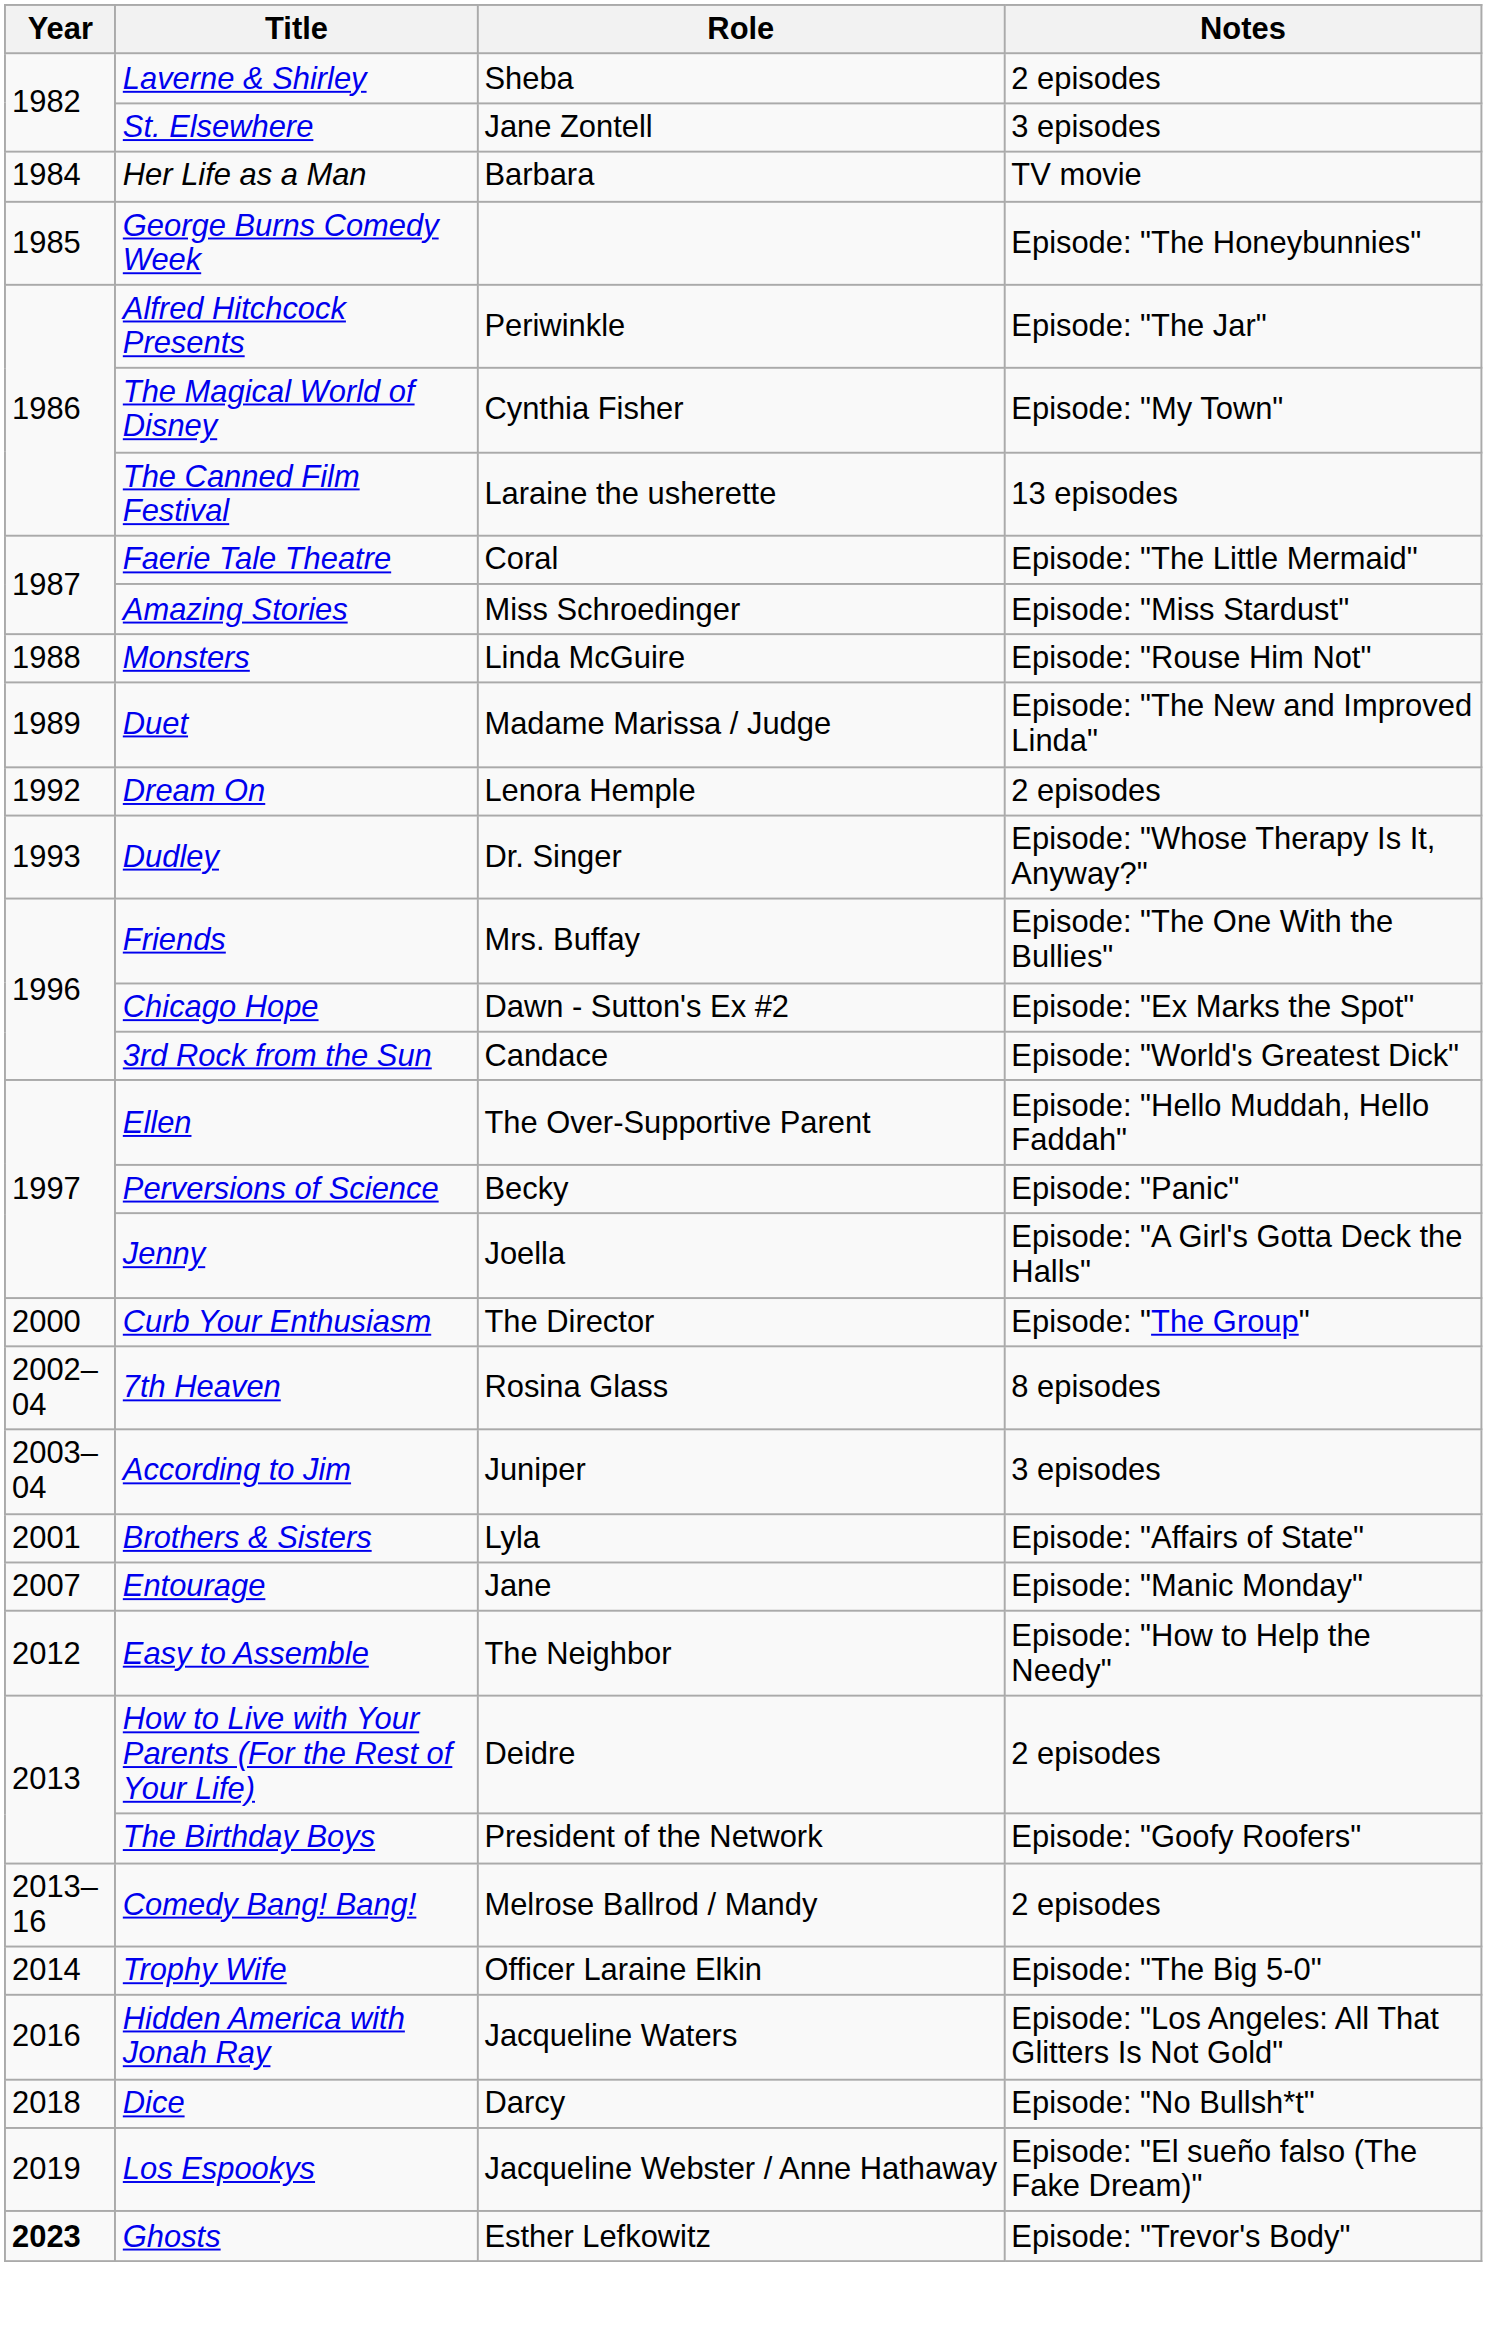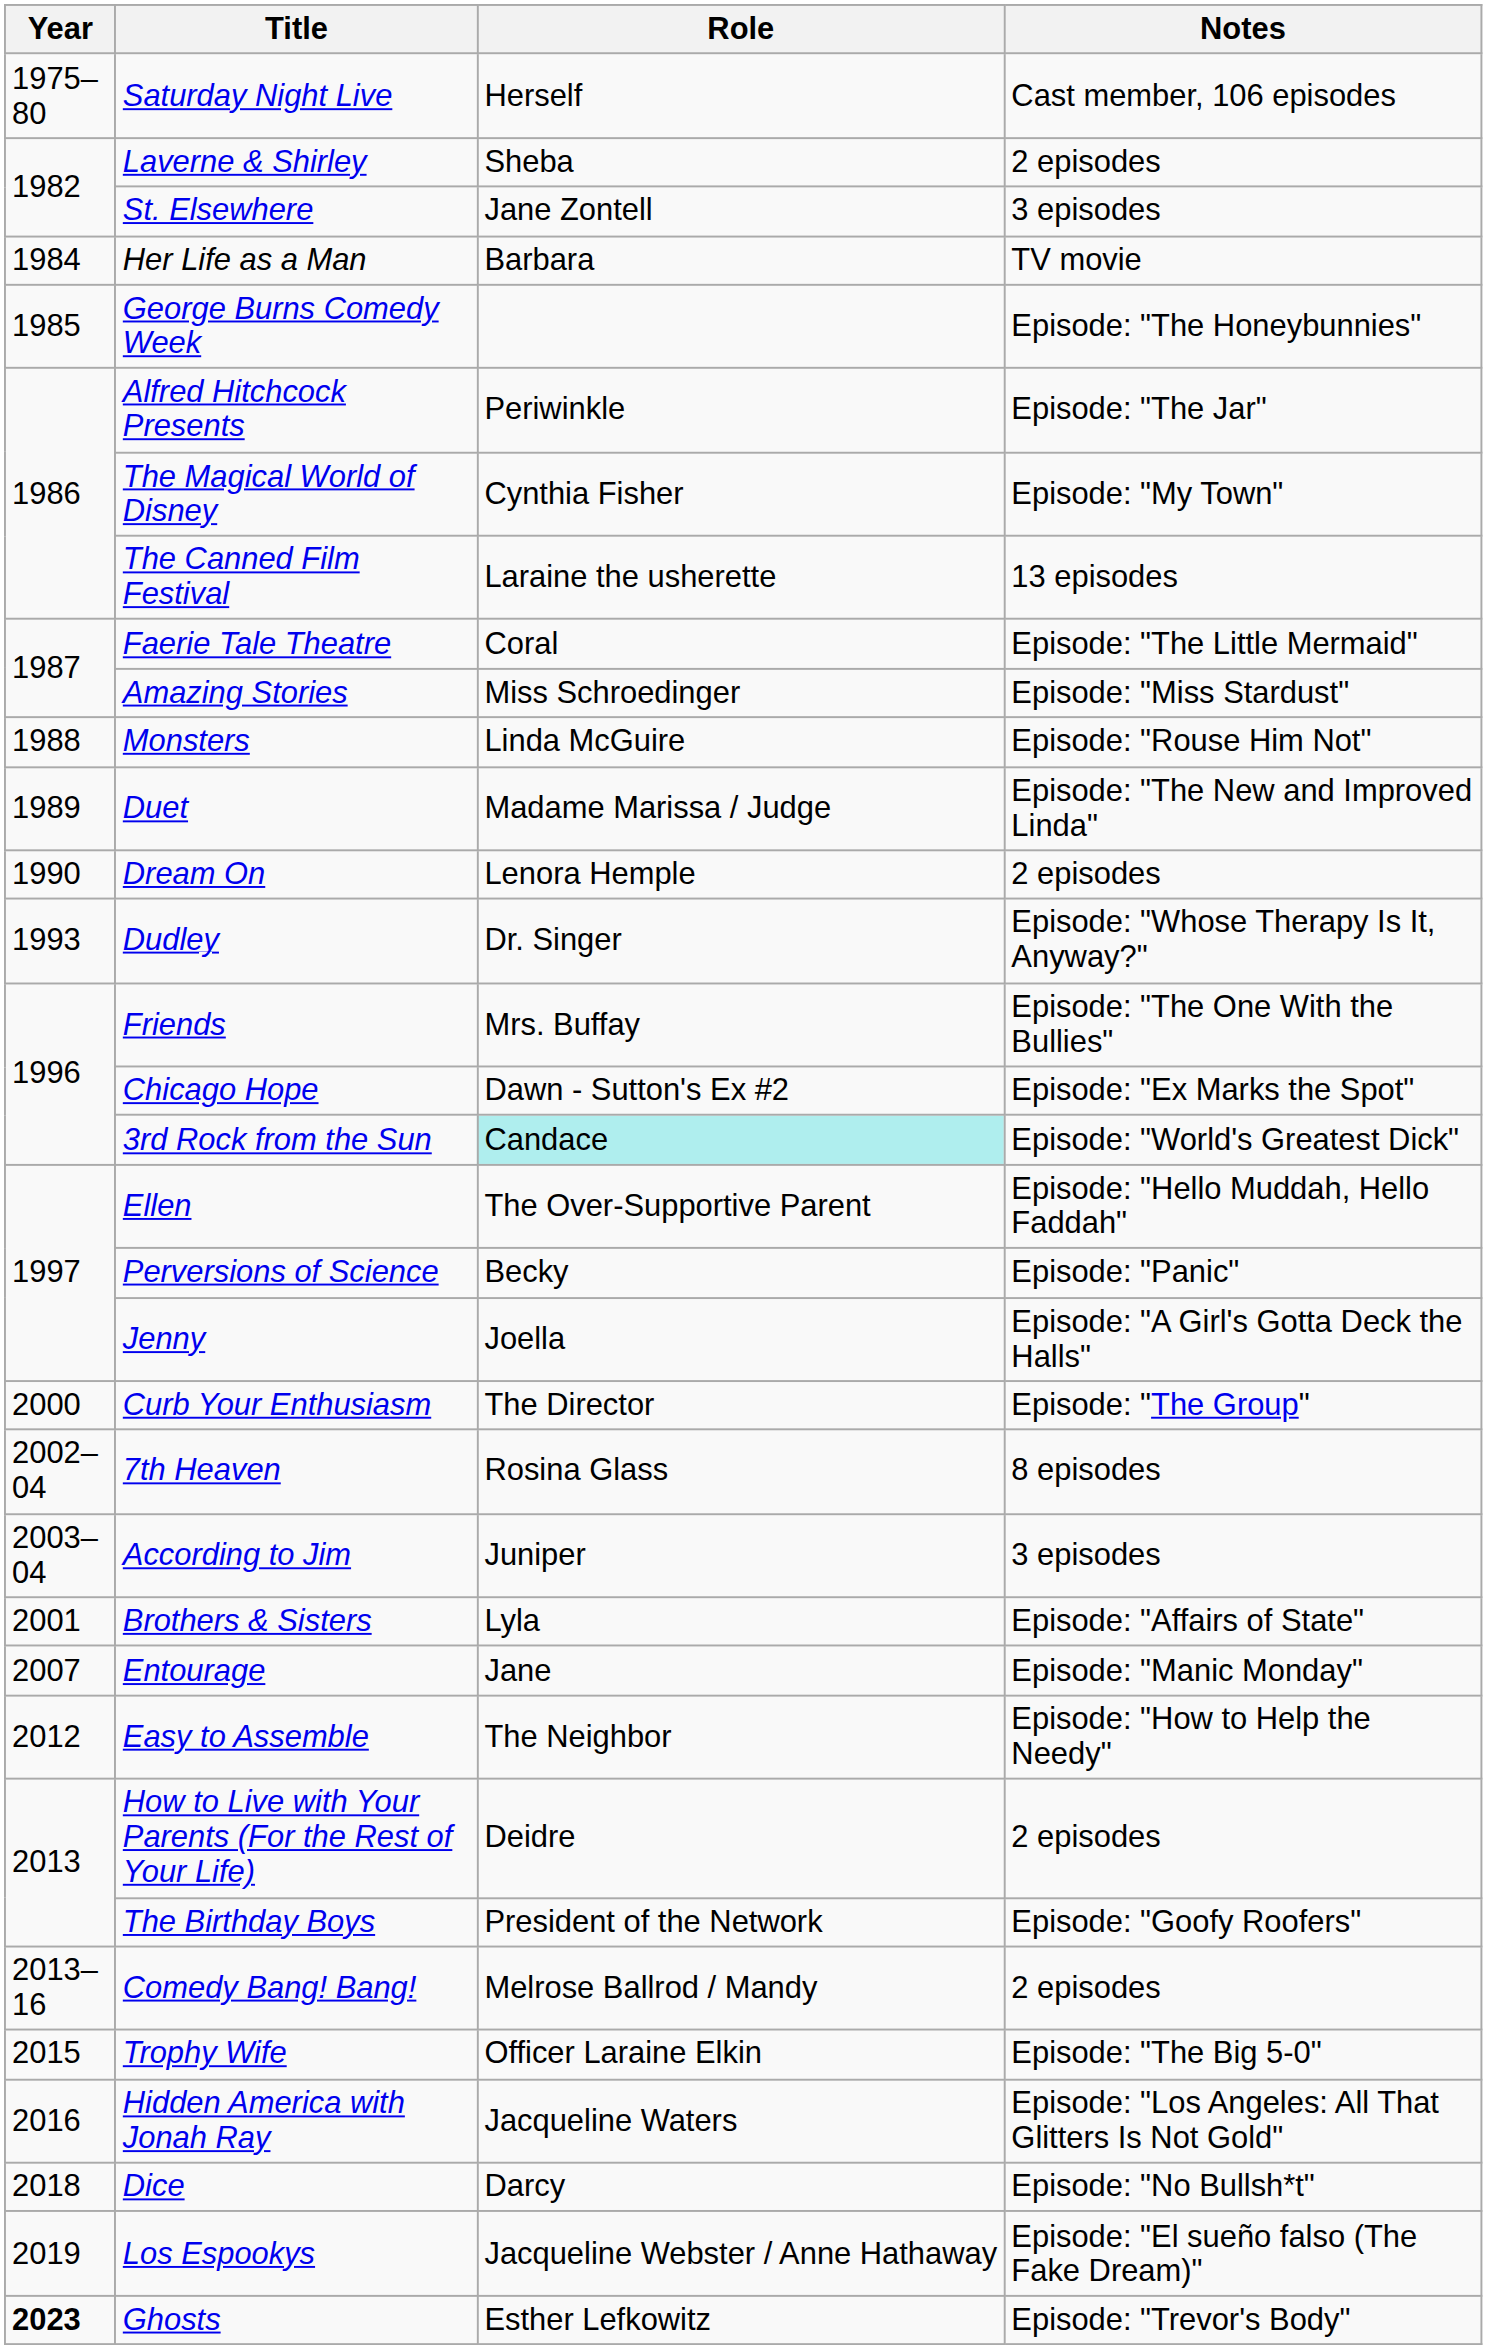+ row: 1975–80 | Saturday Night Live | Herself | Cast member, 106 episodes
Dream On | Year: 1992 -> 1990
3rd Rock from the Sun | Role: no background -> paleturquoise background
Trophy Wife | Year: 2014 -> 2015
